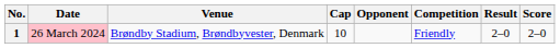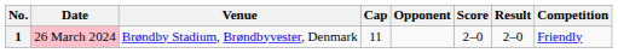columns swapped: Score <-> Competition
1 | Cap: 10 -> 11
